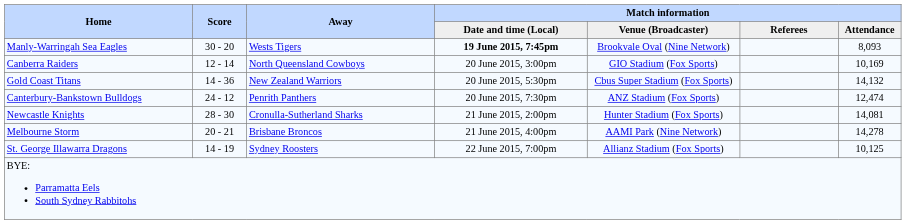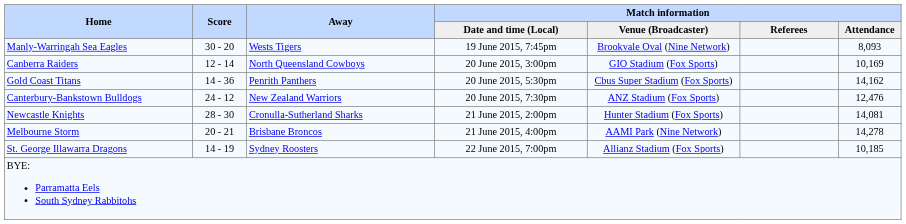Manly-Warringah Sea Eagles | Match information / Date and time (Local): bold -> normal
Gold Coast Titans | Away: New Zealand Warriors -> Penrith Panthers
Gold Coast Titans | Match information / Attendance: 14,132 -> 14,162
Canterbury-Bankstown Bulldogs | Away: Penrith Panthers -> New Zealand Warriors
Canterbury-Bankstown Bulldogs | Match information / Attendance: 12,474 -> 12,476
St. George Illawarra Dragons | Match information / Attendance: 10,125 -> 10,185
